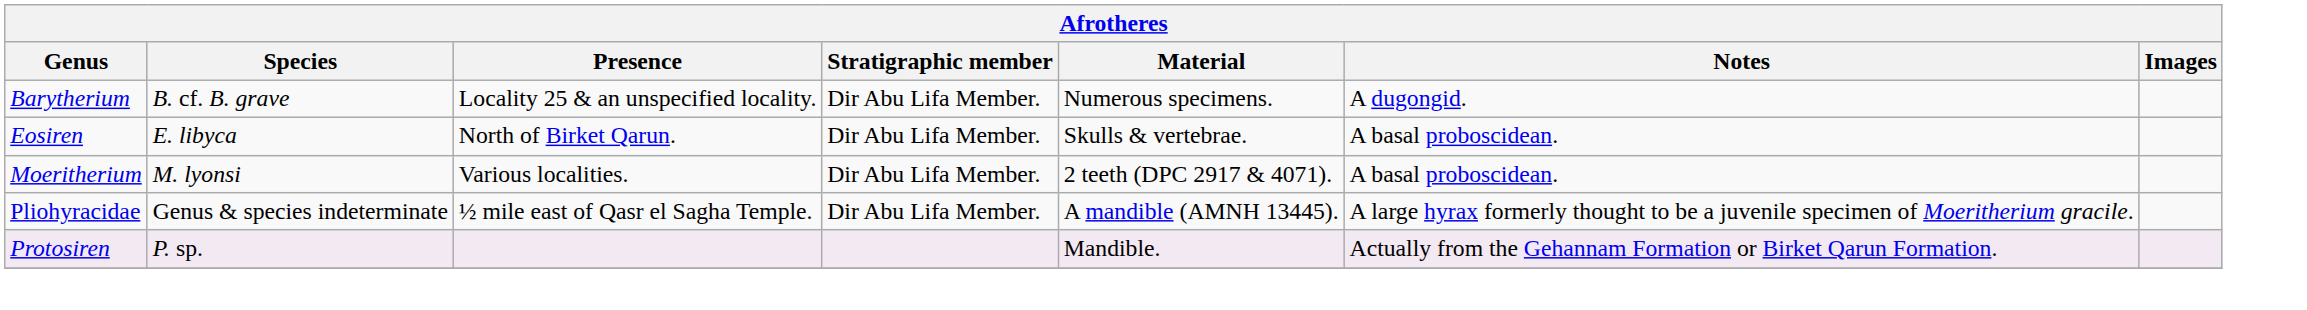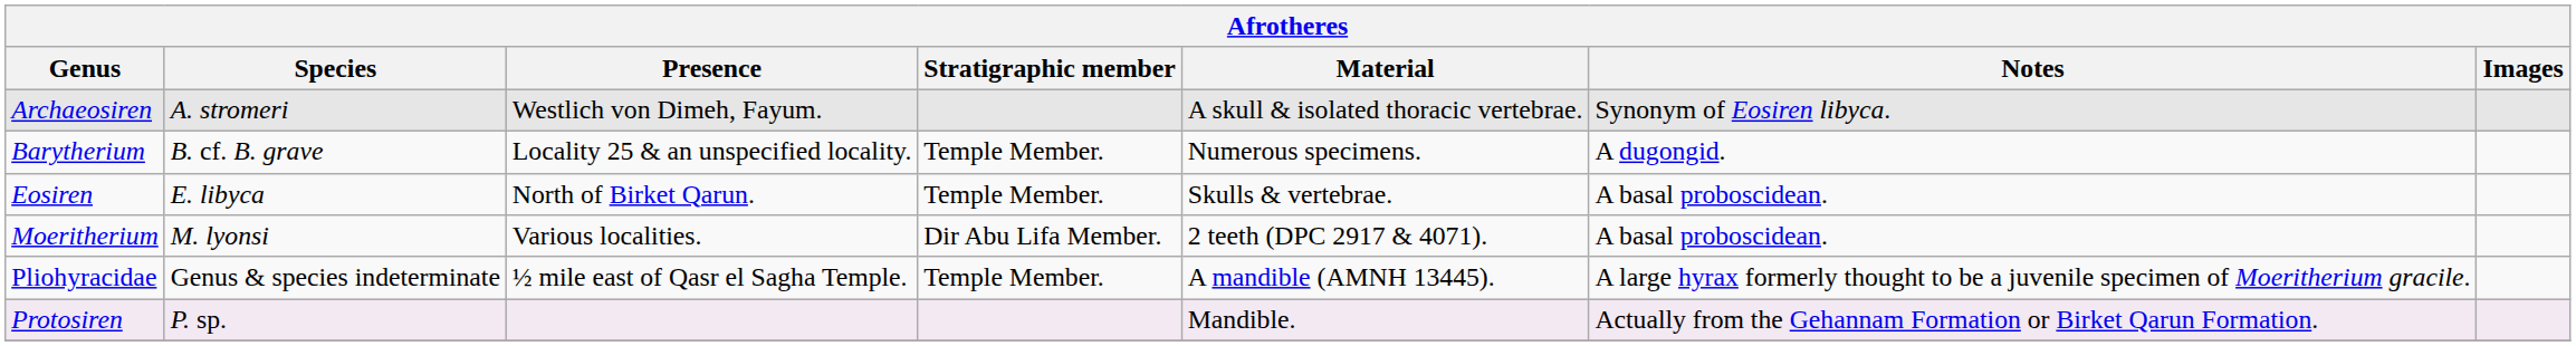+ row: Archaeosiren | A. stromeri | Westlich von Dimeh, Fayum. | A skull & isolated thoracic vertebrae. | Synonym of Eosiren libyca.
Barytherium | Stratigraphic member: Dir Abu Lifa Member. -> Temple Member.
Eosiren | Stratigraphic member: Dir Abu Lifa Member. -> Temple Member.
Pliohyracidae | Stratigraphic member: Dir Abu Lifa Member. -> Temple Member.
